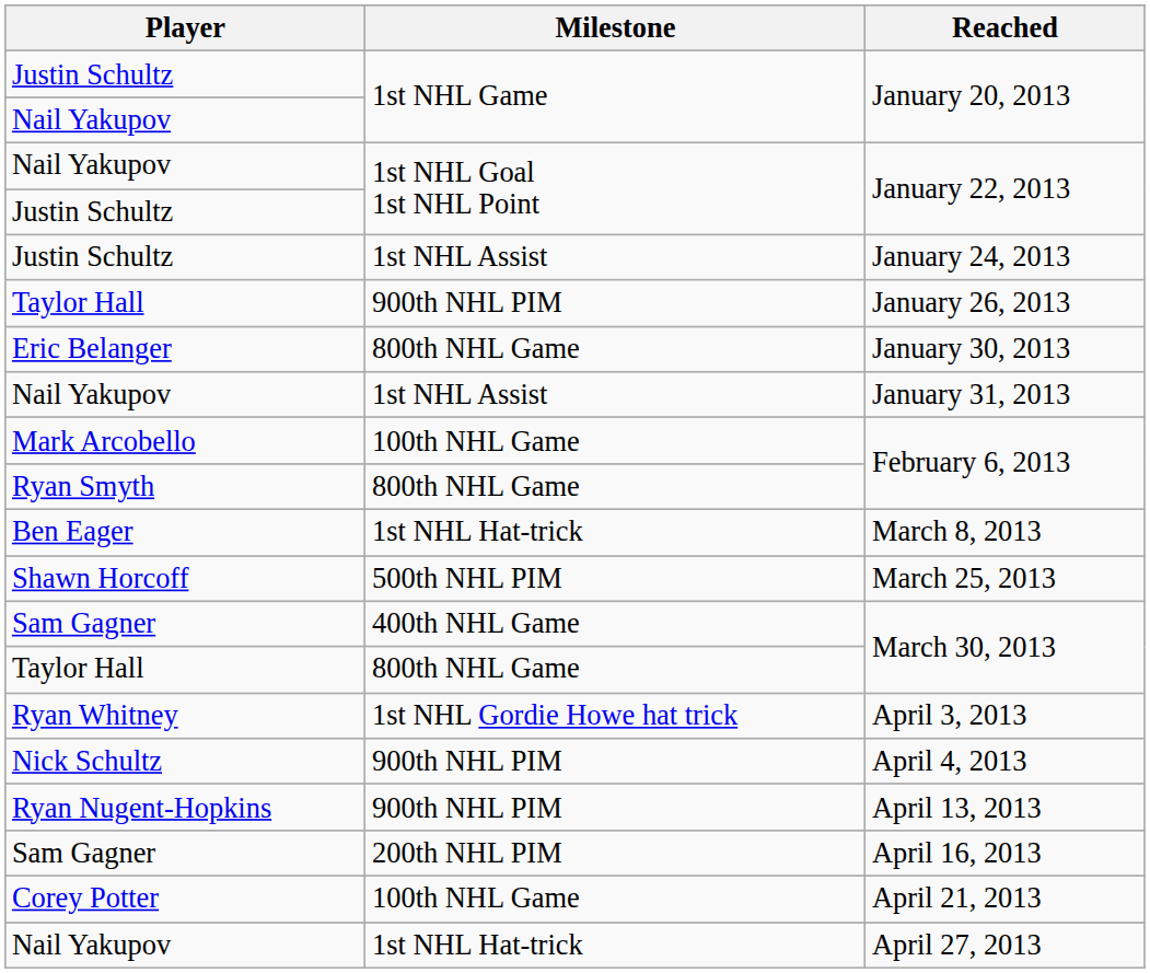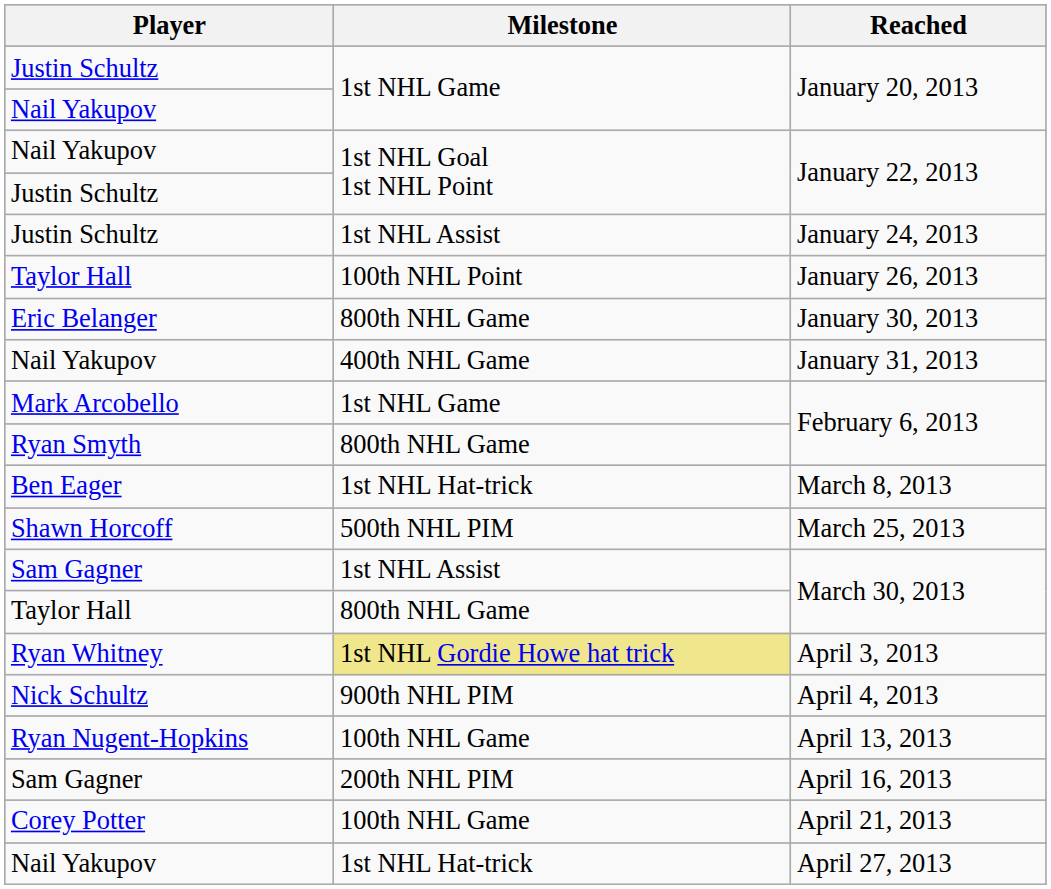January 26, 2013 | Milestone: 900th NHL PIM -> 100th NHL Point
January 31, 2013 | Milestone: 1st NHL Assist -> 400th NHL Game
Mark Arcobello / February 6, 2013 | Milestone: 100th NHL Game -> 1st NHL Game
Sam Gagner / March 30, 2013 | Milestone: 400th NHL Game -> 1st NHL Assist
April 3, 2013 | Milestone: no background -> khaki background
April 13, 2013 | Milestone: 900th NHL PIM -> 100th NHL Game
